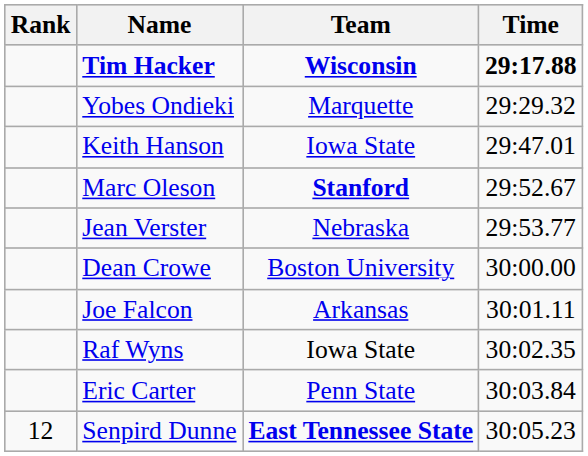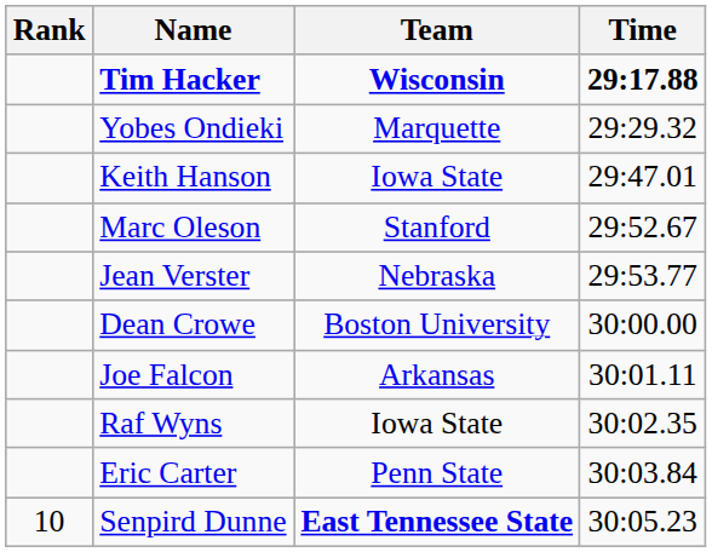Marc Oleson | Team: bold -> normal
Senpird Dunne | Rank: 12 -> 10
